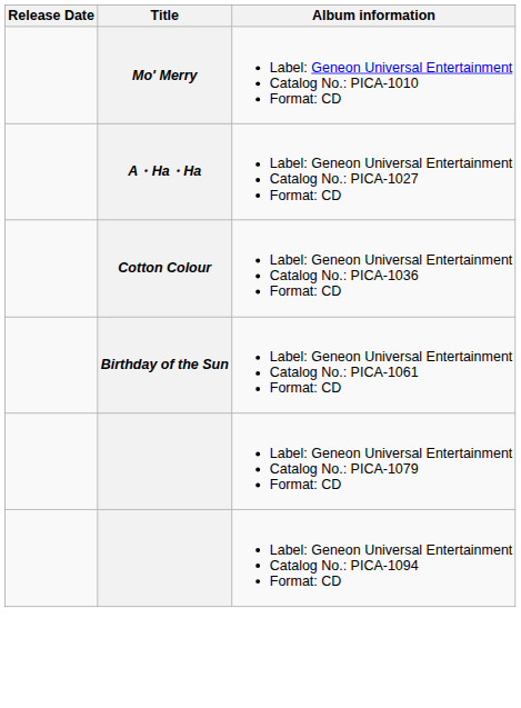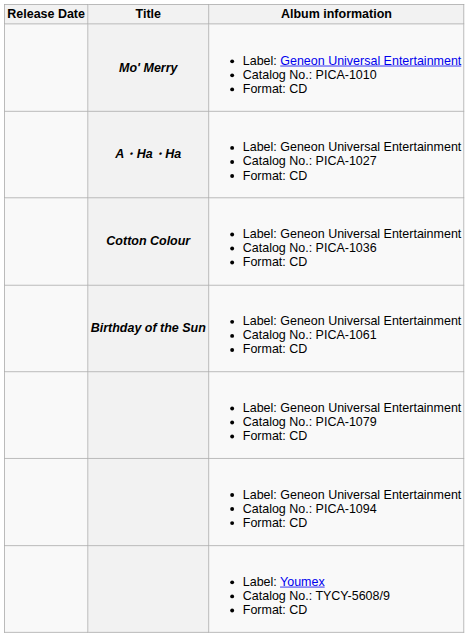+ row: Label: Youmex Catalog No.: TYCY-5608/9 Format: CD
